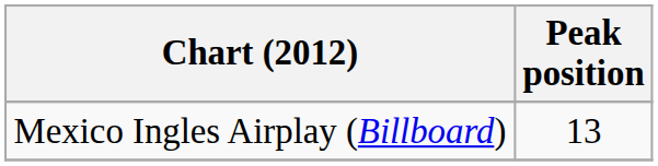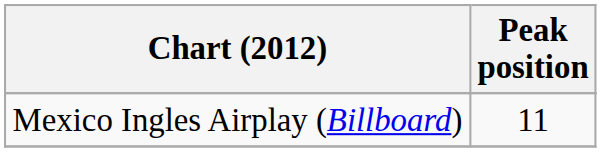Mexico Ingles Airplay (Billboard) | Peak position: 13 -> 11
